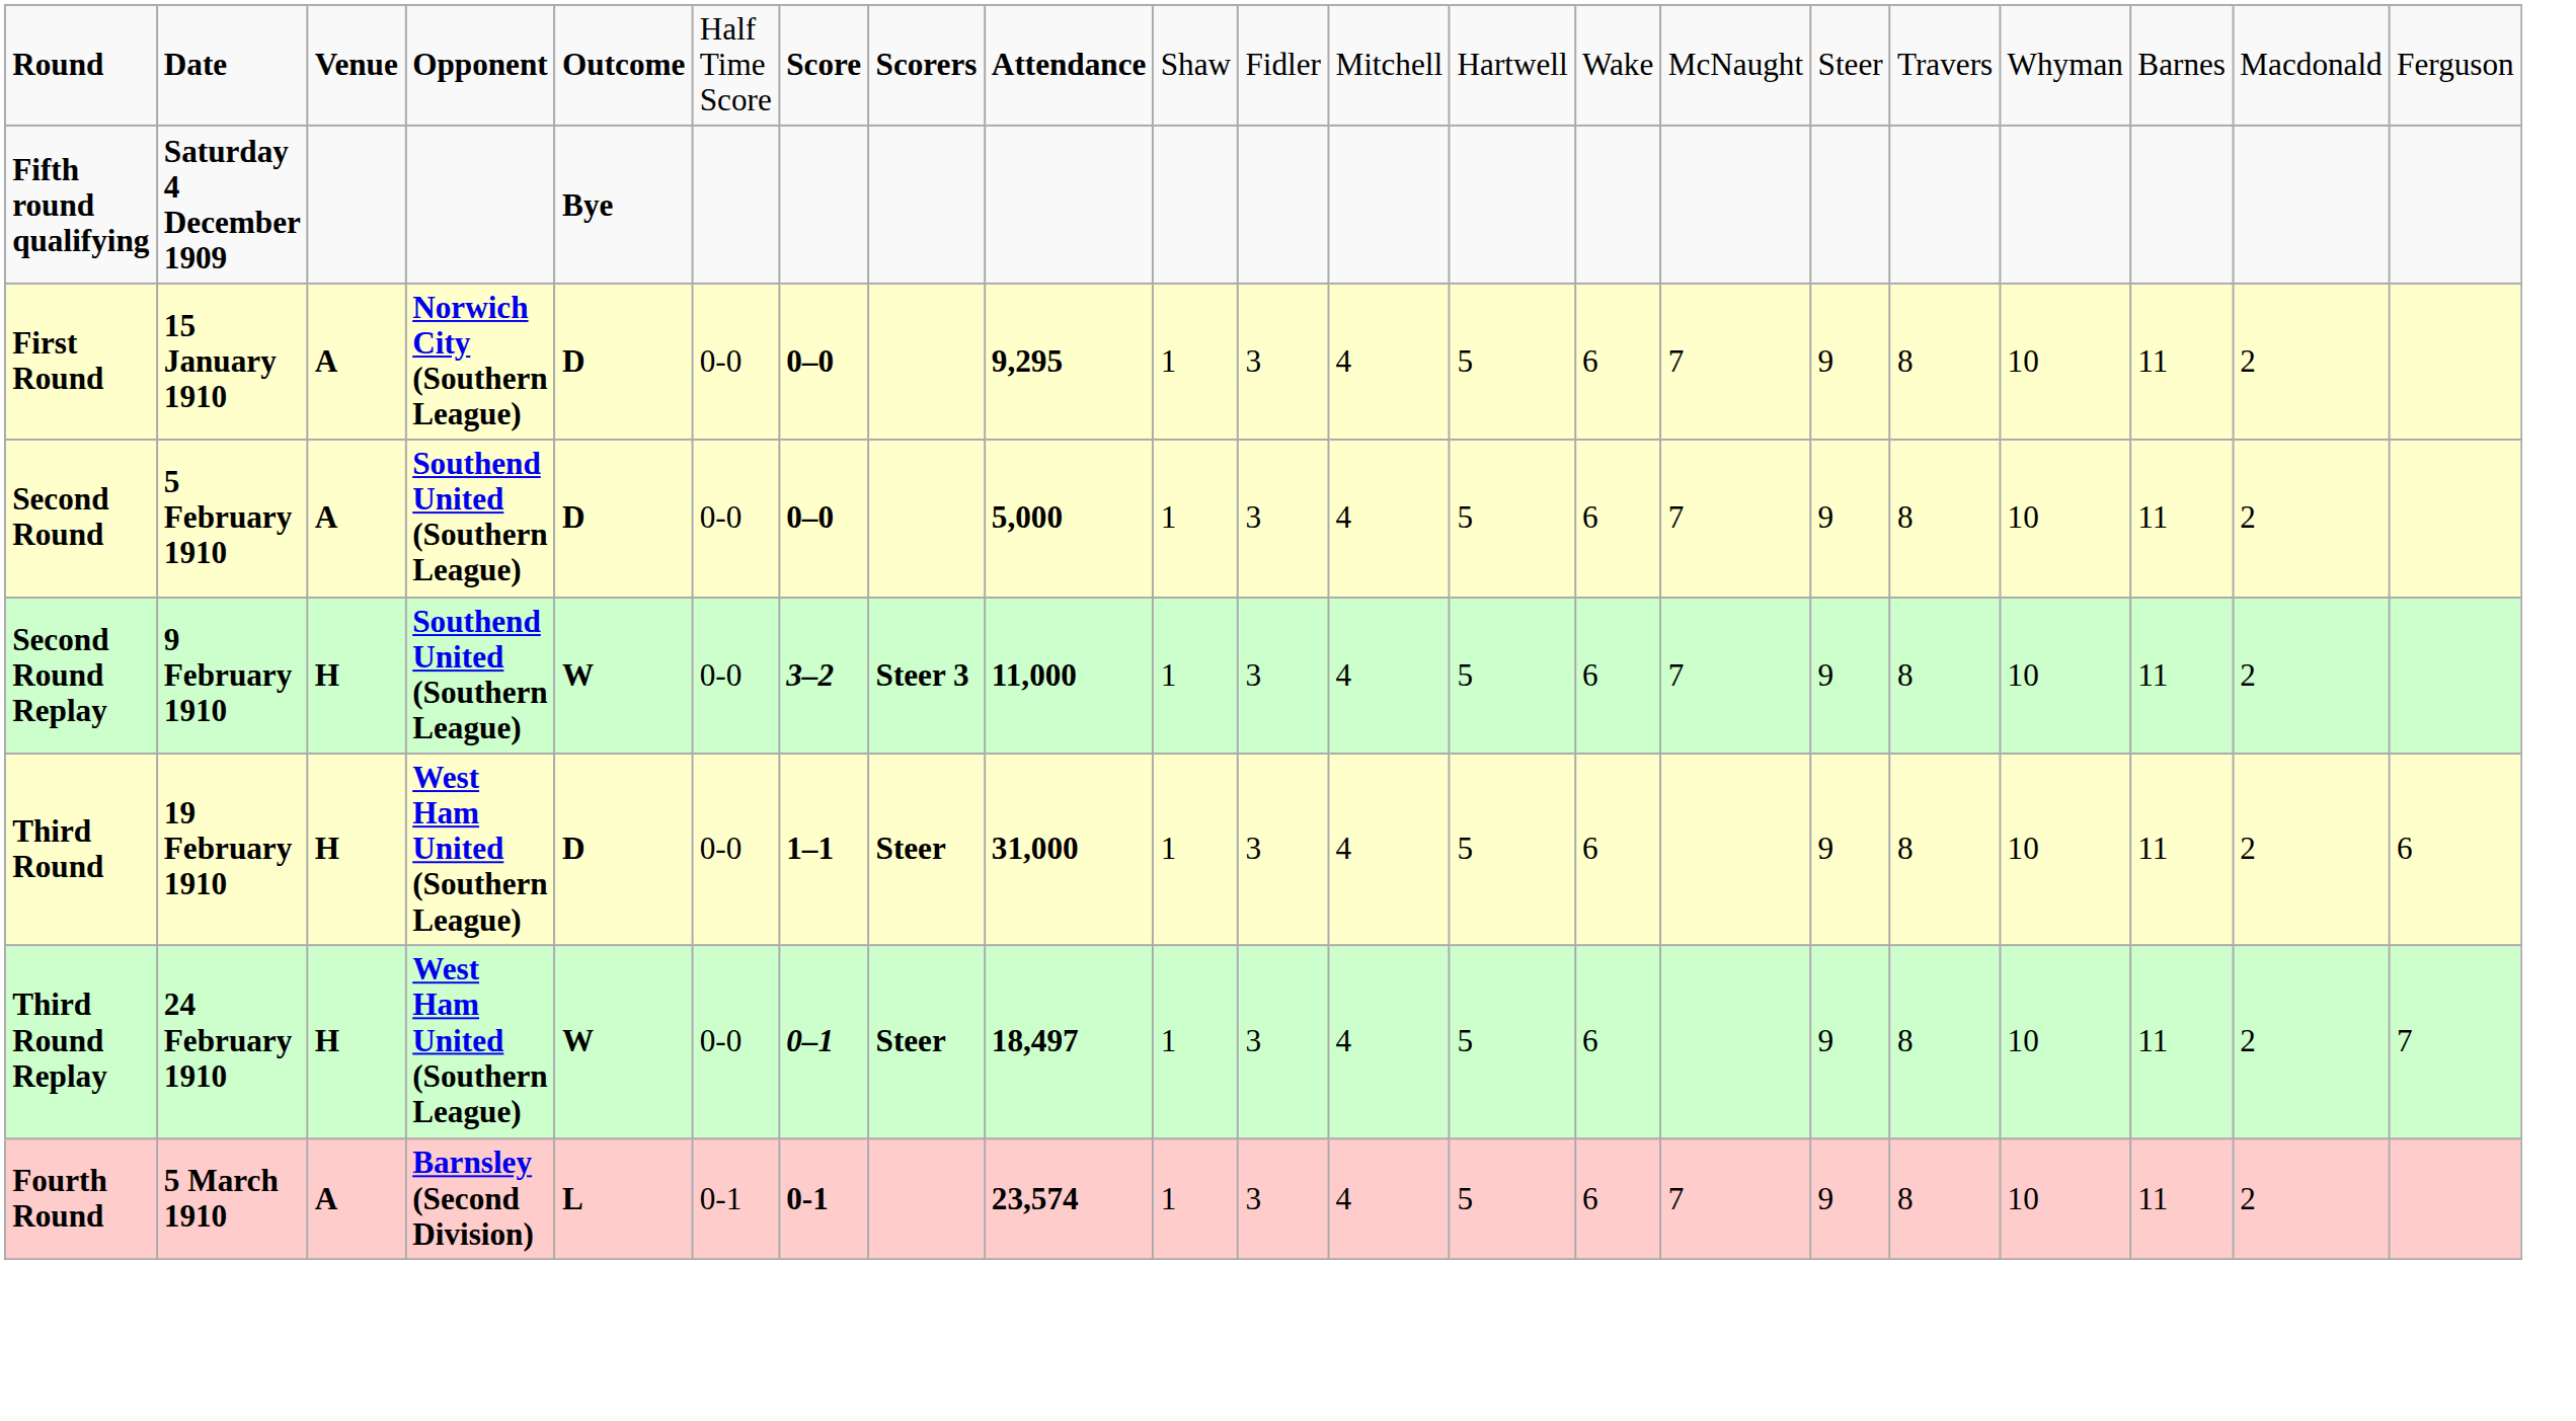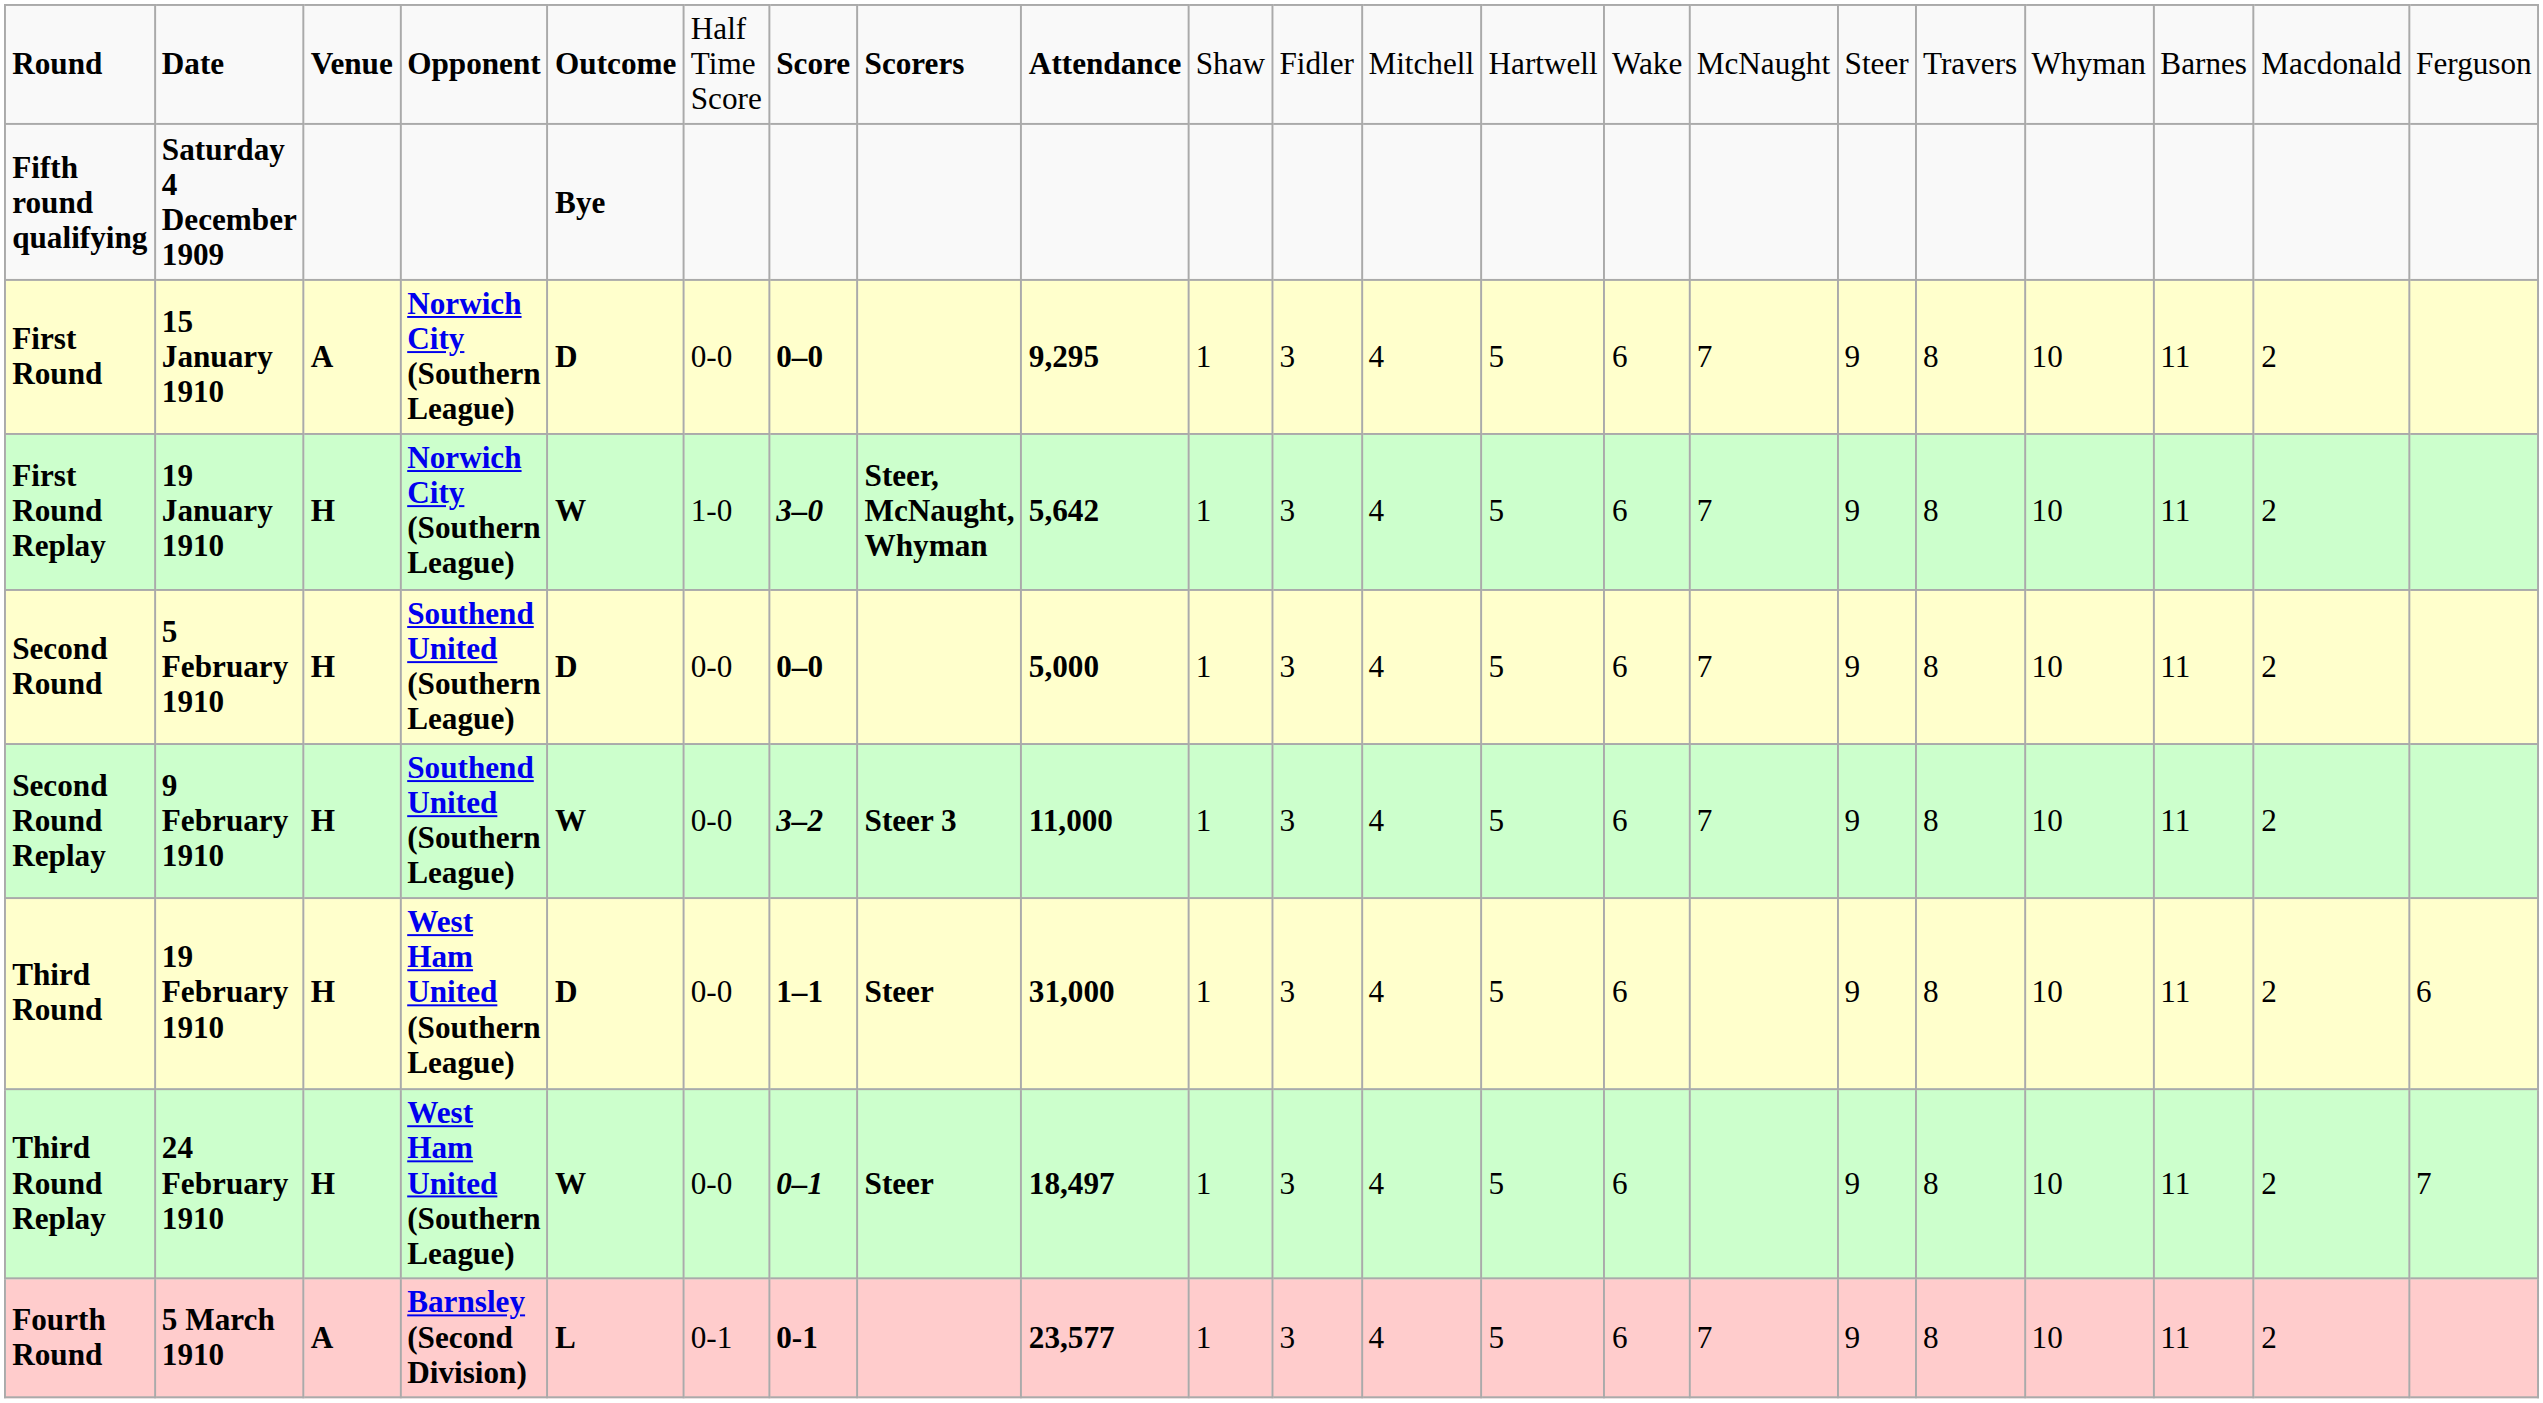+ row: First Round Replay | 19 January 1910 | H | Norwich City (Southern League) | W | 1-0 | 3–0 | Steer, McNaught, Whyman | 5,642 | 1 | 3 | 4 | 5 | 6 | 7 | 9 | 8 | 10 | 11 | 2
Second Round | column 3: A -> H
Fourth Round | column 9: 23,574 -> 23,577
